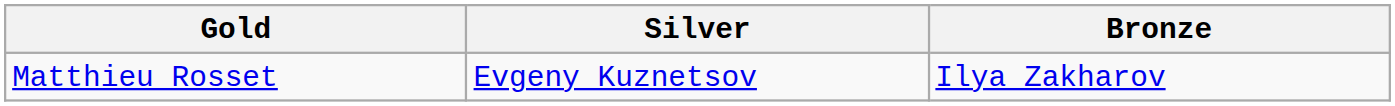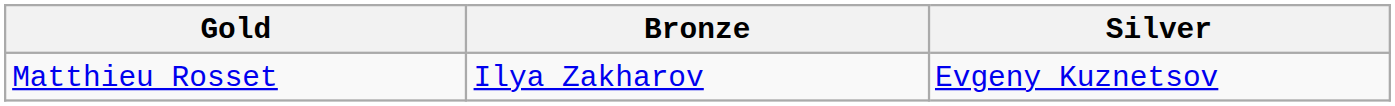columns swapped: Silver <-> Bronze
